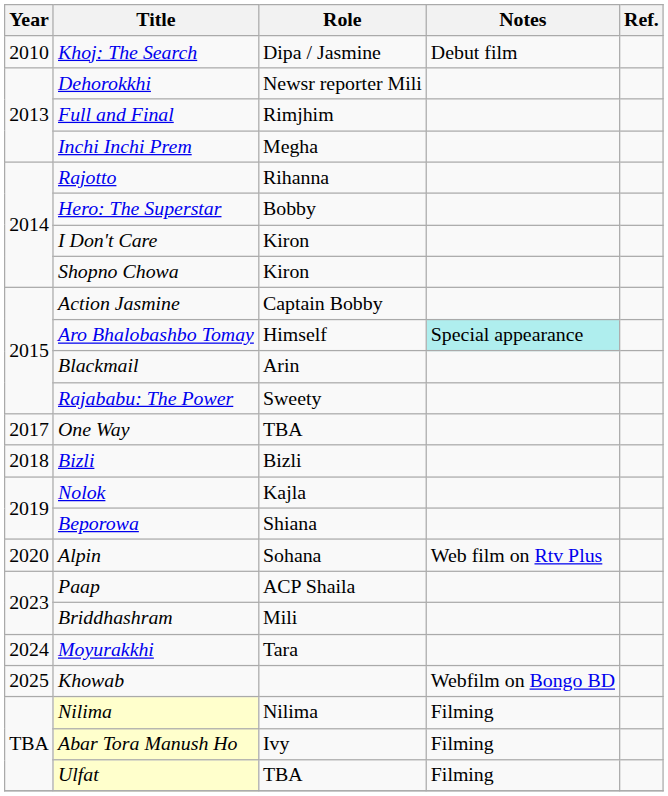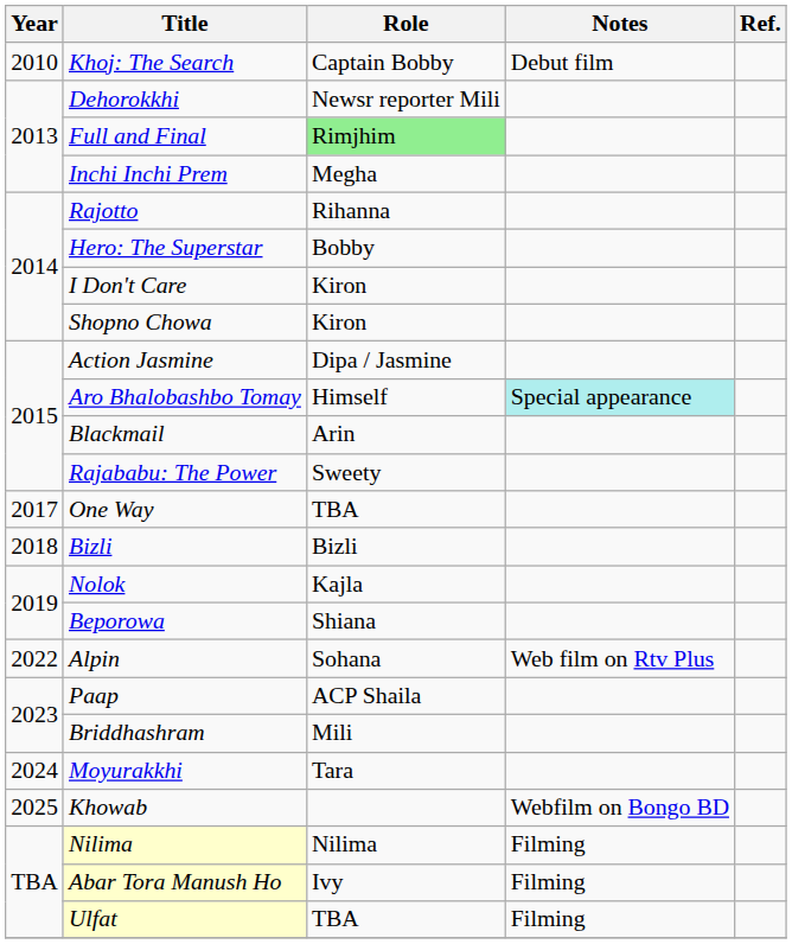Khoj: The Search | Role: Dipa / Jasmine -> Captain Bobby
Full and Final | Role: no background -> lightgreen background
Action Jasmine | Role: Captain Bobby -> Dipa / Jasmine
Alpin | Year: 2020 -> 2022
